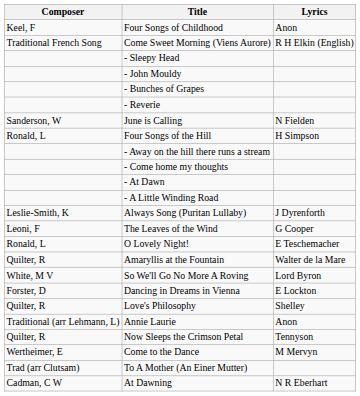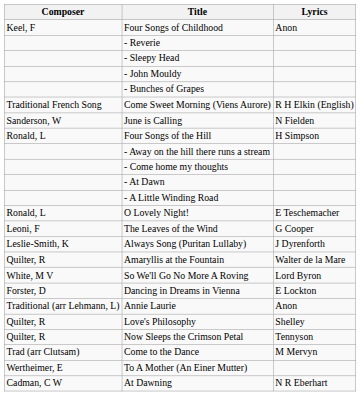rows swapped: - Reverie <-> Come Sweet Morning (Viens Aurore)
rows swapped: Always Song (Puritan Lullaby) <-> O Lovely Night!
rows swapped: Love's Philosophy <-> Annie Laurie
Come to the Dance | Composer: Wertheimer, E -> Trad (arr Clutsam)
To A Mother (An Einer Mutter) | Composer: Trad (arr Clutsam) -> Wertheimer, E
